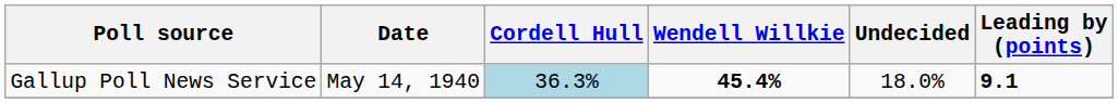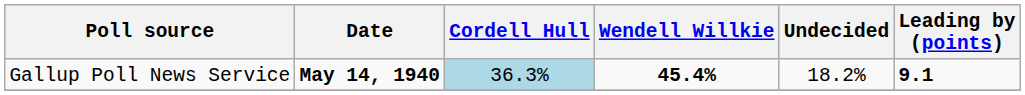Gallup Poll News Service | Date: normal -> bold
Gallup Poll News Service | Undecided: 18.0% -> 18.2%
